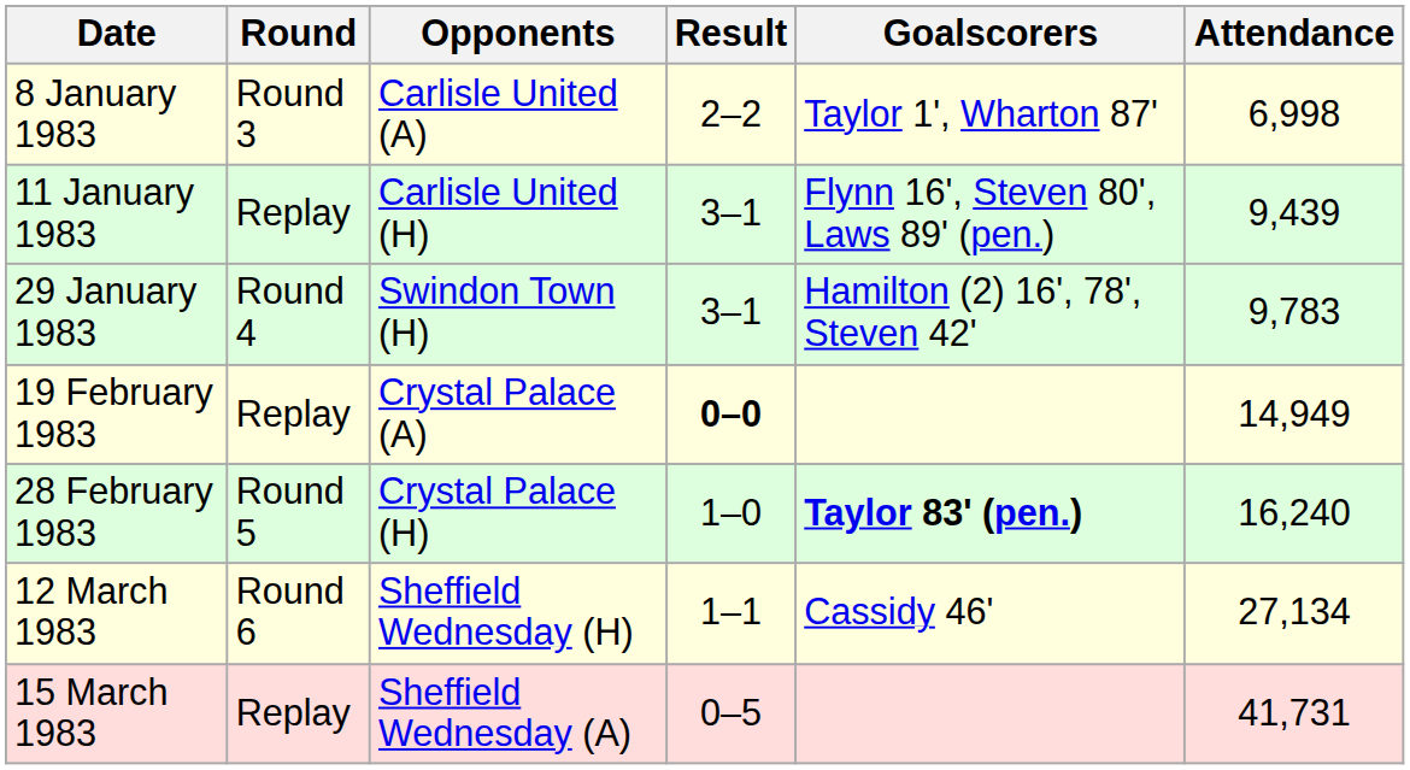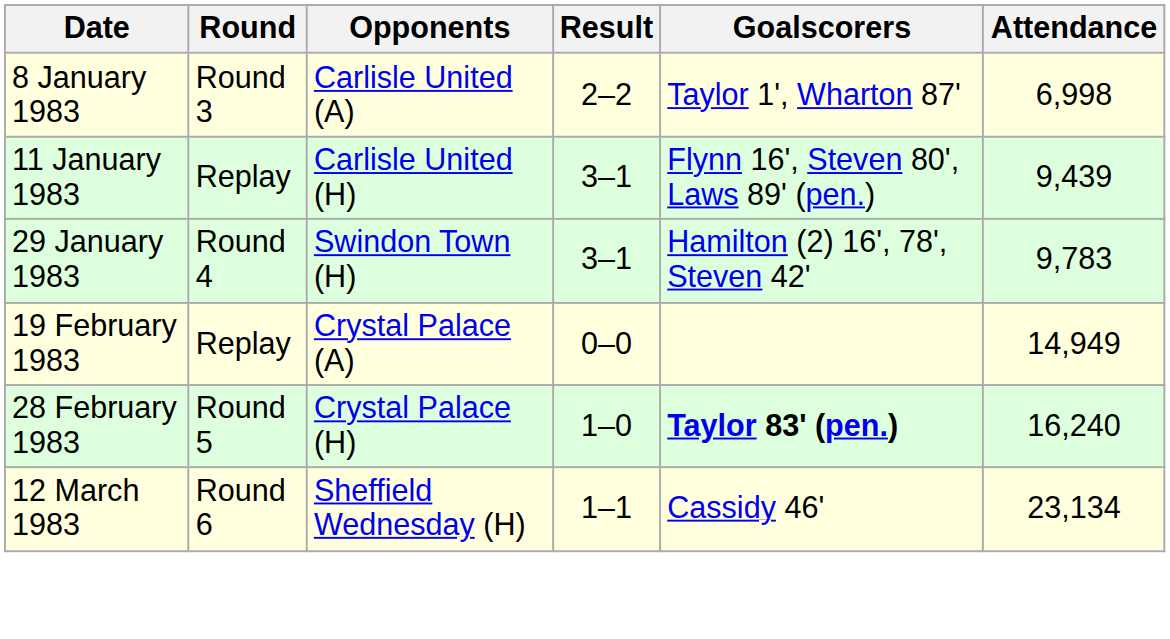19 February 1983 | Result: bold -> normal
12 March 1983 | Attendance: 27,134 -> 23,134
- row: 15 March 1983 | Replay | Sheffield Wednesday (A) | 0–5 | 41,731
